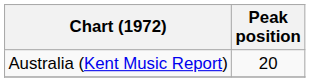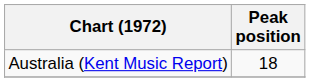Australia (Kent Music Report) | Peak position: 20 -> 18
